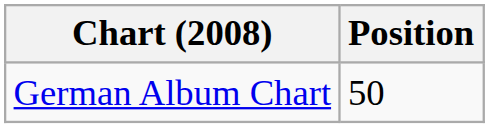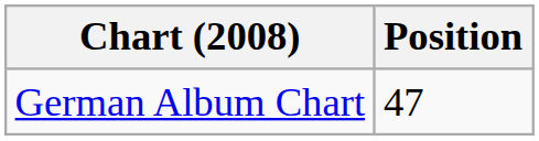German Album Chart | Position: 50 -> 47
